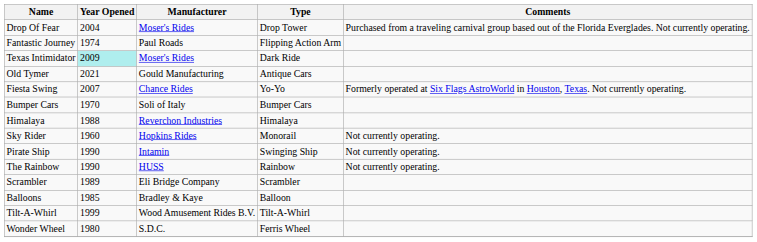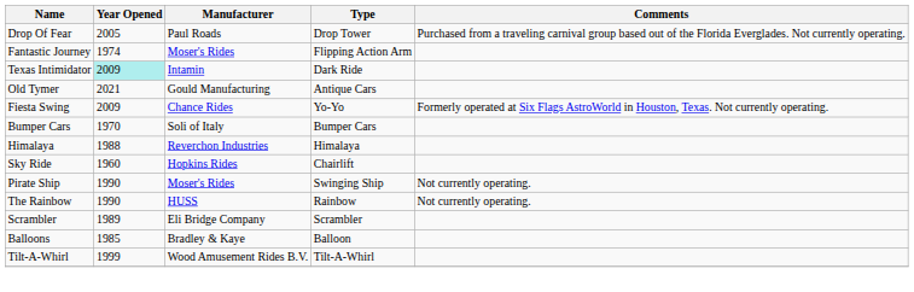Drop Of Fear | Year Opened: 2004 -> 2005
Drop Of Fear | Manufacturer: Moser's Rides -> Paul Roads
Fantastic Journey | Manufacturer: Paul Roads -> Moser's Rides
Texas Intimidator | Manufacturer: Moser's Rides -> Intamin
Fiesta Swing | Year Opened: 2007 -> 2009
+ row: Sky Ride | 1960 | Hopkins Rides | Chairlift
- row: Sky Rider | 1960 | Hopkins Rides | Monorail | Not currently operating.
Pirate Ship | Manufacturer: Intamin -> Moser's Rides
- row: Wonder Wheel | 1980 | S.D.C. | Ferris Wheel
